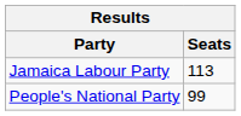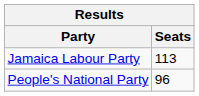People's National Party | Seats: 99 -> 96
